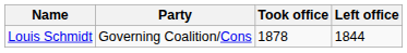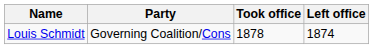Louis Schmidt | Left office: 1844 -> 1874
